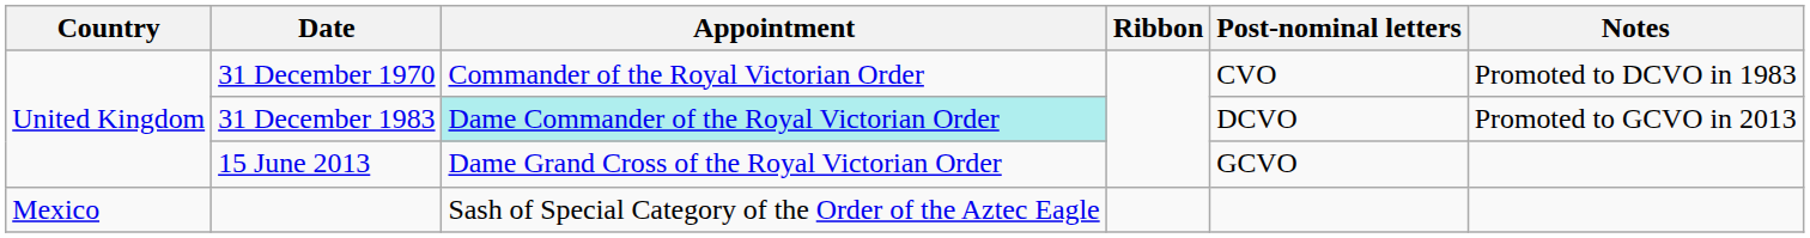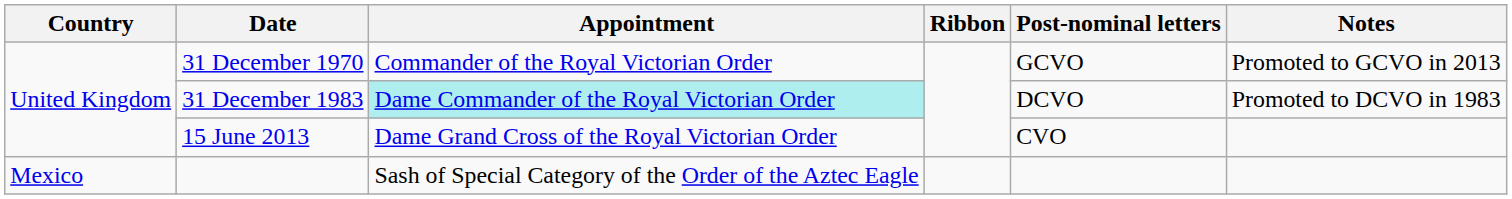31 December 1970 | Post-nominal letters: CVO -> GCVO
31 December 1970 | Notes: Promoted to DCVO in 1983 -> Promoted to GCVO in 2013
31 December 1983 | Notes: Promoted to GCVO in 2013 -> Promoted to DCVO in 1983
15 June 2013 | Post-nominal letters: GCVO -> CVO
